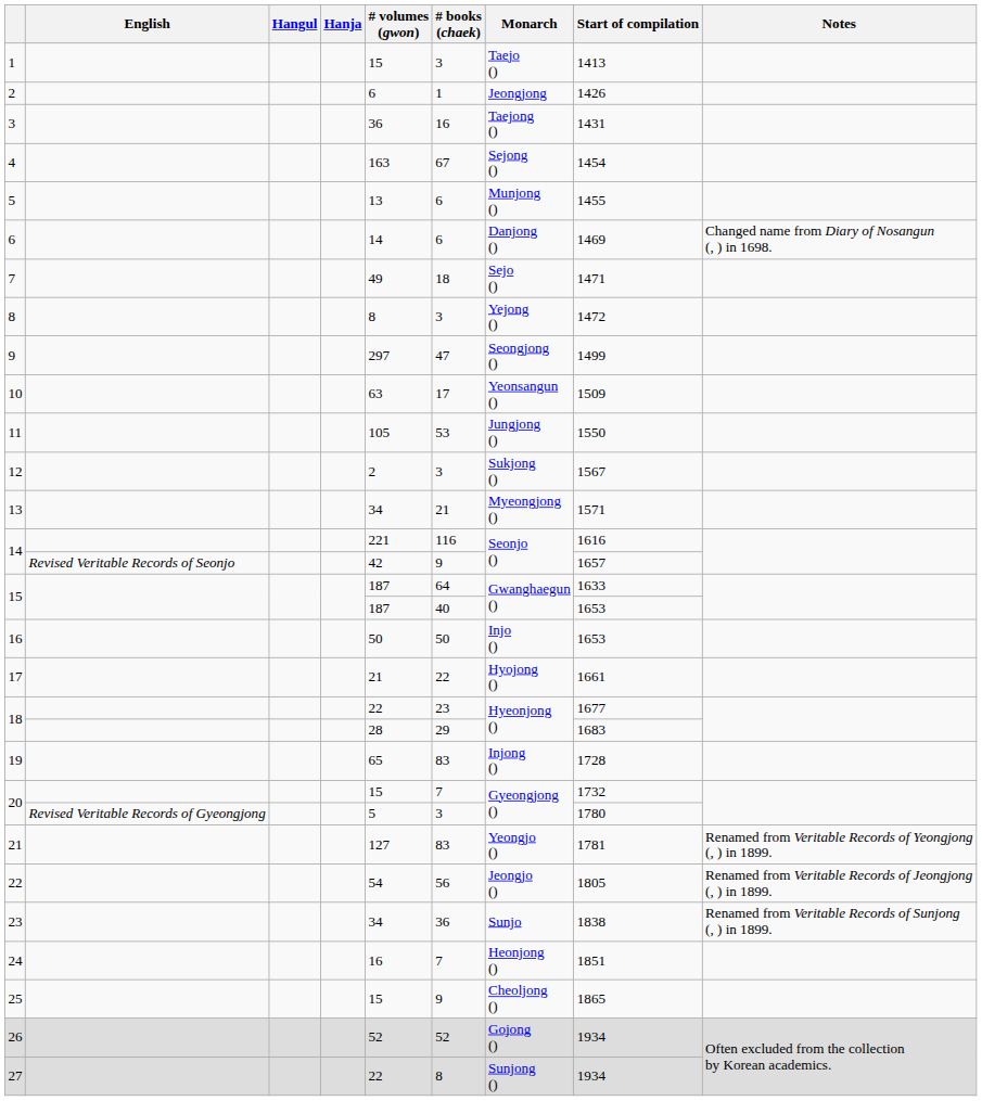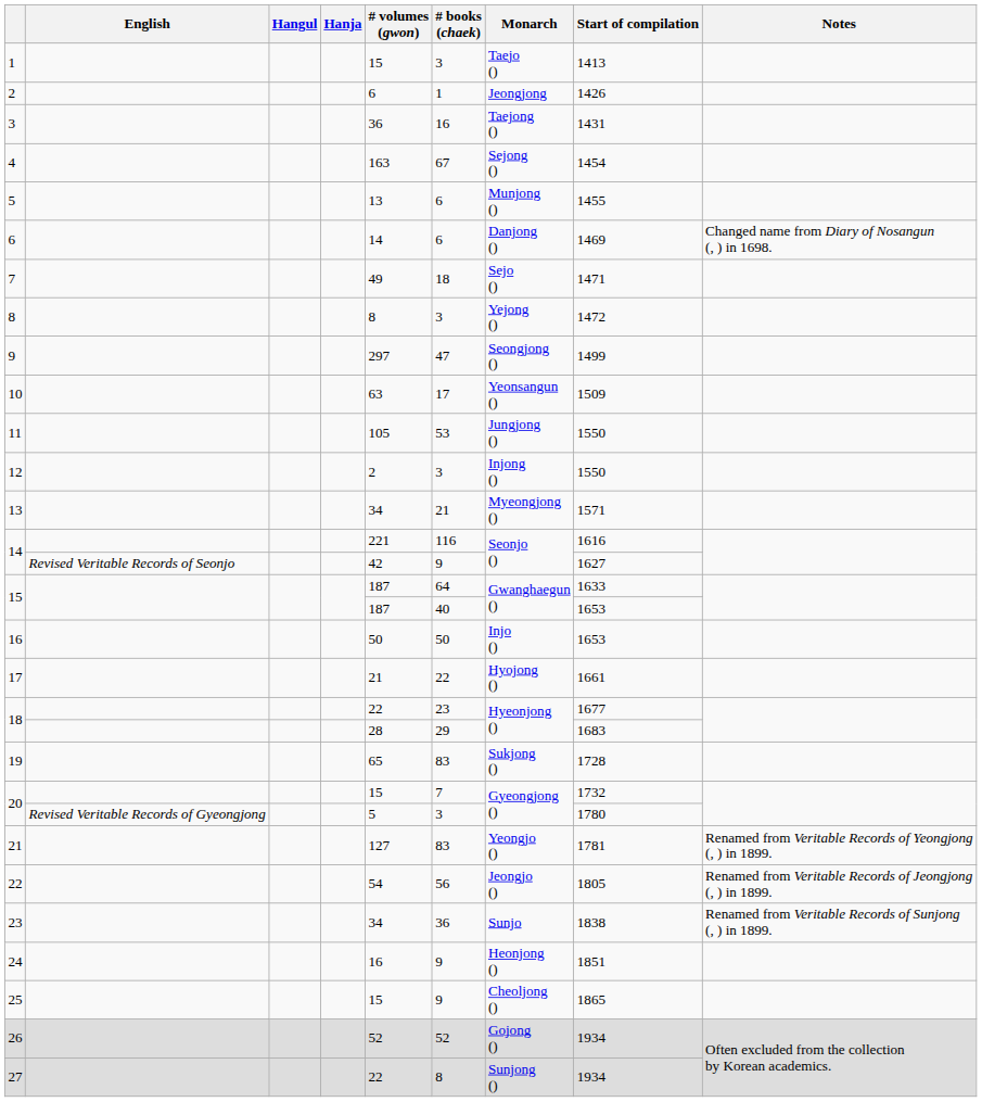12 | Monarch: Sukjong () -> Injong ()
12 | Start of compilation: 1567 -> 1550
14 / Revised Veritable Records of Seonjo | Start of compilation: 1657 -> 1627
19 | Monarch: Injong () -> Sukjong ()
24 | # books (chaek): 7 -> 9
